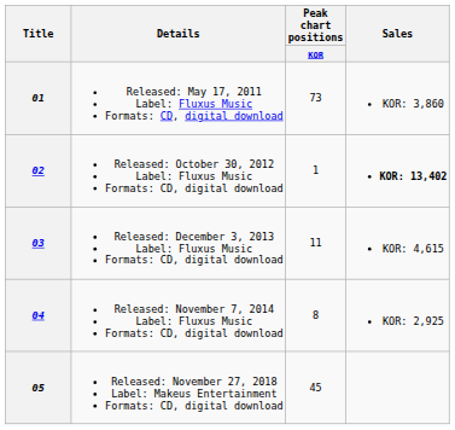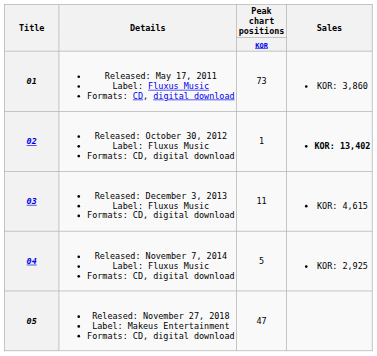04 | Peak chart positions / KOR: 8 -> 5
05 | Peak chart positions / KOR: 45 -> 47
